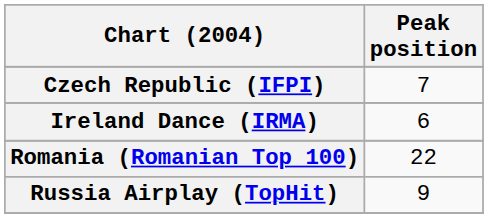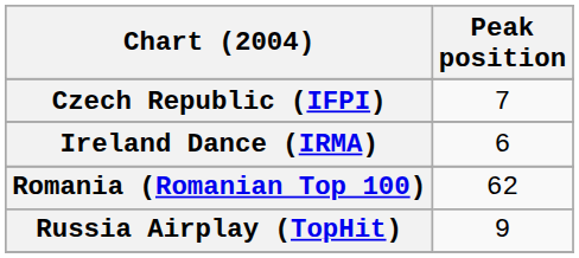Romania (Romanian Top 100) | Peak position: 22 -> 62
